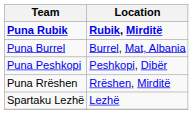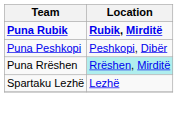- row: Puna Burrel | Burrel, Mat, Albania
Puna Rrëshen | Location: no background -> paleturquoise background
